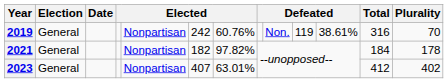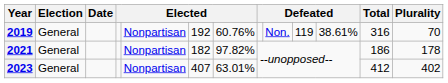2019 | column 6: 242 -> 192
2021 | Total: 184 -> 186
